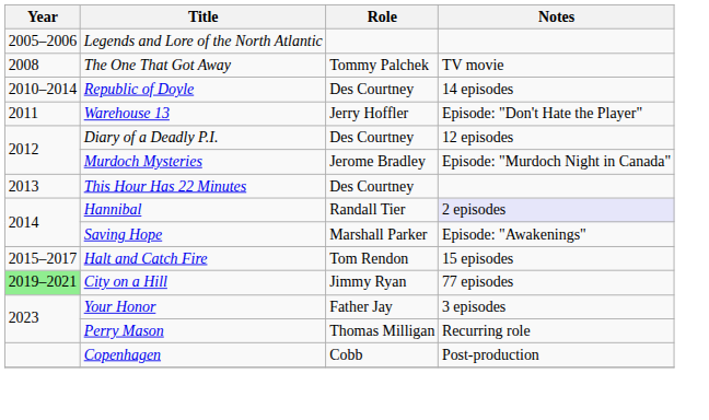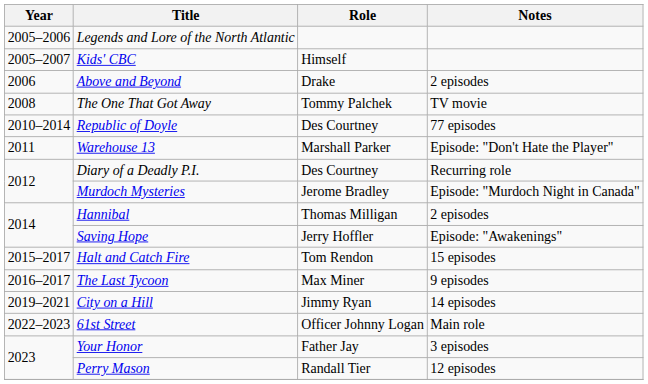+ row: 2005–2007 | Kids' CBC | Himself
+ row: 2006 | Above and Beyond | Drake | 2 episodes
Republic of Doyle | Notes: 14 episodes -> 77 episodes
Warehouse 13 | Role: Jerry Hoffler -> Marshall Parker
Diary of a Deadly P.I. | Notes: 12 episodes -> Recurring role
- row: 2013 | This Hour Has 22 Minutes | Des Courtney
Hannibal | Role: Randall Tier -> Thomas Milligan
Hannibal | Notes: lavender background -> no background
Saving Hope | Role: Marshall Parker -> Jerry Hoffler
+ row: 2016–2017 | The Last Tycoon | Max Miner | 9 episodes
City on a Hill | Year: lightgreen background -> no background
City on a Hill | Notes: 77 episodes -> 14 episodes
+ row: 2022–2023 | 61st Street | Officer Johnny Logan | Main role
Perry Mason | Role: Thomas Milligan -> Randall Tier
Perry Mason | Notes: Recurring role -> 12 episodes
- row: Copenhagen | Cobb | Post-production
